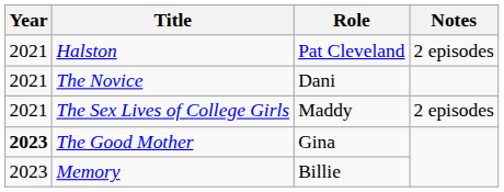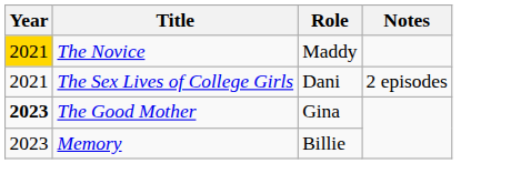- row: 2021 | Halston | Pat Cleveland | 2 episodes
The Novice | Year: no background -> gold background
The Novice | Role: Dani -> Maddy
The Sex Lives of College Girls | Role: Maddy -> Dani
